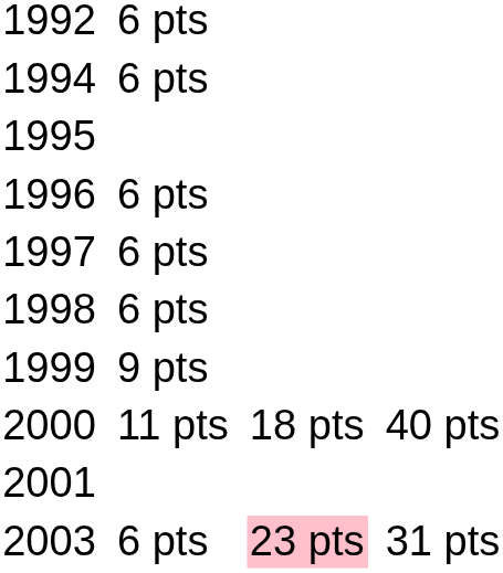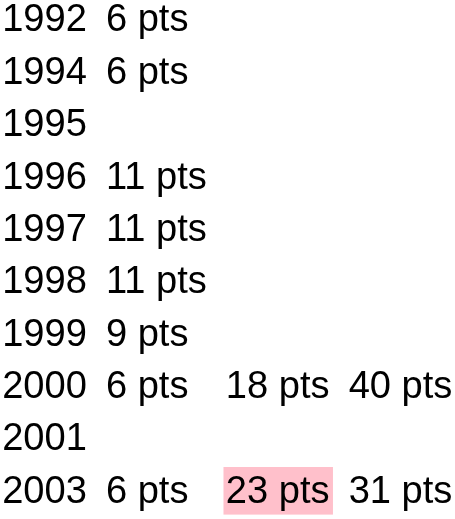1996 | column 3: 6 pts -> 11 pts
1997 | column 3: 6 pts -> 11 pts
1998 | column 3: 6 pts -> 11 pts
2000 | column 3: 11 pts -> 6 pts
